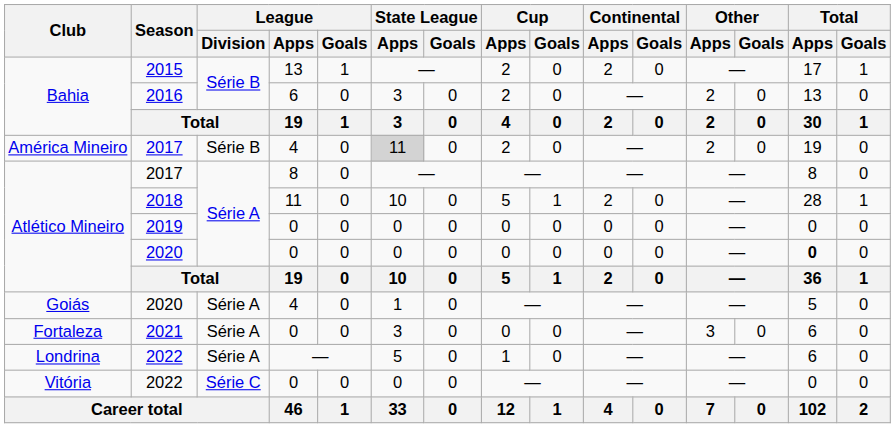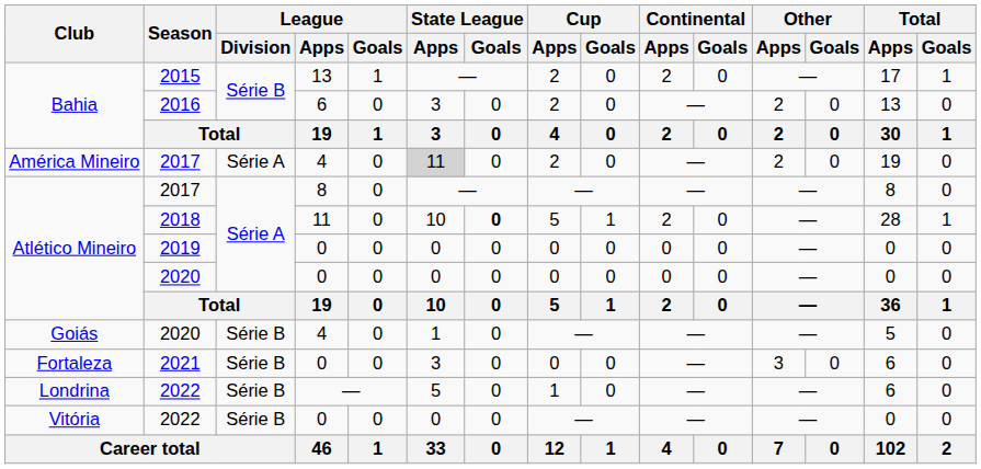América Mineiro / 2017 | League / Division: Série B -> Série A
2018 | State League / Goals: normal -> bold
Atlético Mineiro / 2020 | Total / Apps: bold -> normal
Goiás / 2020 | League / Division: Série A -> Série B
2021 | League / Division: Série A -> Série B
Londrina / 2022 | League / Division: Série A -> Série B
Vitória / 2022 | League / Division: Série C -> Série B
